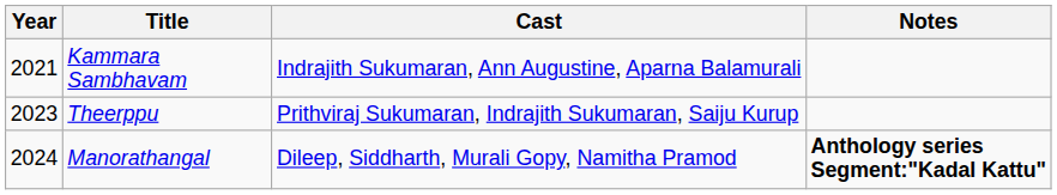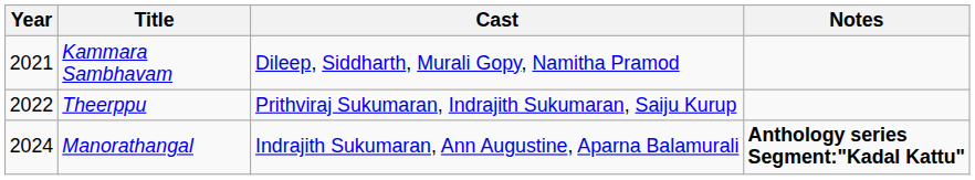Kammara Sambhavam | Cast: Indrajith Sukumaran, Ann Augustine, Aparna Balamurali -> Dileep, Siddharth, Murali Gopy, Namitha Pramod
Theerppu | Year: 2023 -> 2022
Manorathangal | Cast: Dileep, Siddharth, Murali Gopy, Namitha Pramod -> Indrajith Sukumaran, Ann Augustine, Aparna Balamurali
